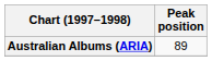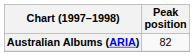Australian Albums (ARIA) | Peak position: 89 -> 82
